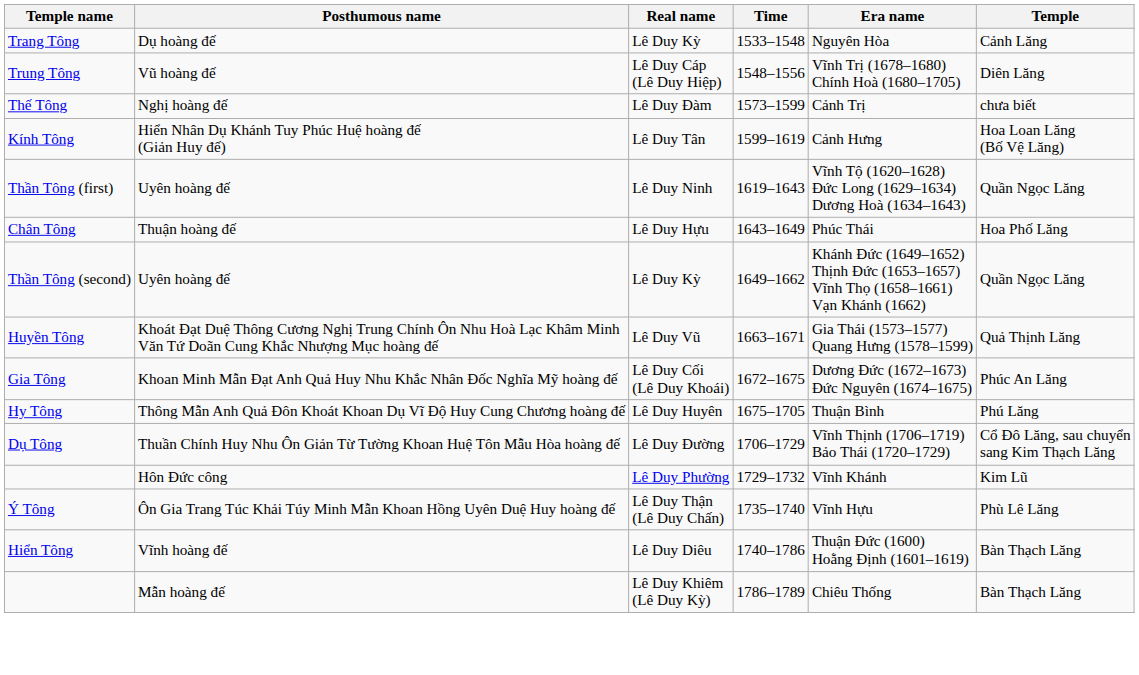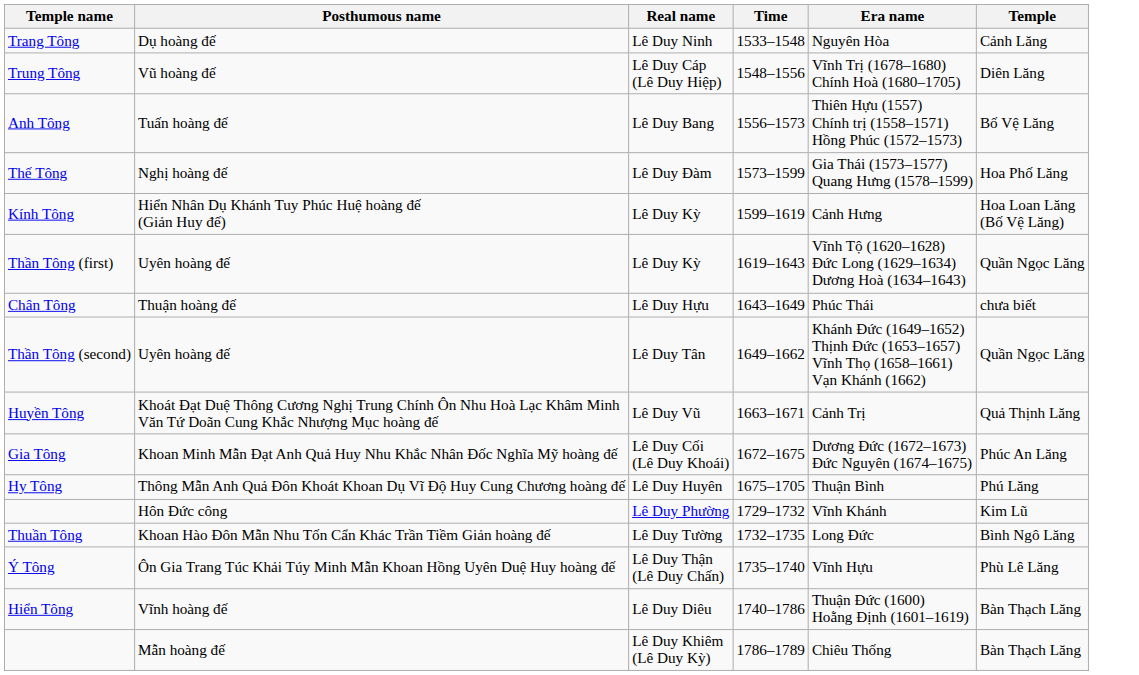Trang Tông | Real name: Lê Duy Kỳ -> Lê Duy Ninh
+ row: Anh Tông | Tuấn hoàng đế | Lê Duy Bang | 1556–1573 | Thiên Hựu (1557) Chính trị (1558–1571) Hồng Phúc (1572–1573) | Bố Vệ Lăng
Thế Tông | Era name: Cảnh Trị -> Gia Thái (1573–1577) Quang Hưng (1578–1599)
Thế Tông | Temple: chưa biết -> Hoa Phố Lăng
Kính Tông | Real name: Lê Duy Tân -> Lê Duy Kỳ
Thần Tông (first) | Real name: Lê Duy Ninh -> Lê Duy Kỳ
Chân Tông | Temple: Hoa Phố Lăng -> chưa biết
Thần Tông (second) | Real name: Lê Duy Kỳ -> Lê Duy Tân
Huyền Tông | Era name: Gia Thái (1573–1577) Quang Hưng (1578–1599) -> Cảnh Trị
- row: Dụ Tông | Thuần Chính Huy Nhu Ôn Giản Từ Tường Khoan Huệ Tôn Mẫu Hòa hoàng đế | Lê Duy Đường | 1706–1729 | Vĩnh Thịnh (1706–1719) Bảo Thái (1720–1729) | Cổ Đô Lăng, sau chuyển sang Kim Thạch Lăng
+ row: Thuần Tông | Khoan Hào Đôn Mẫn Nhu Tốn Cẩn Khác Trần Tiềm Giản hoàng đế | Lê Duy Tường | 1732–1735 | Long Đức | Bình Ngô Lăng
